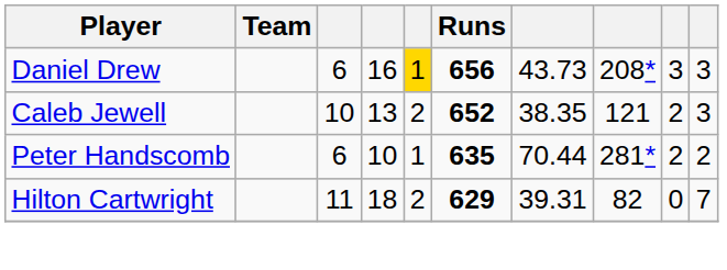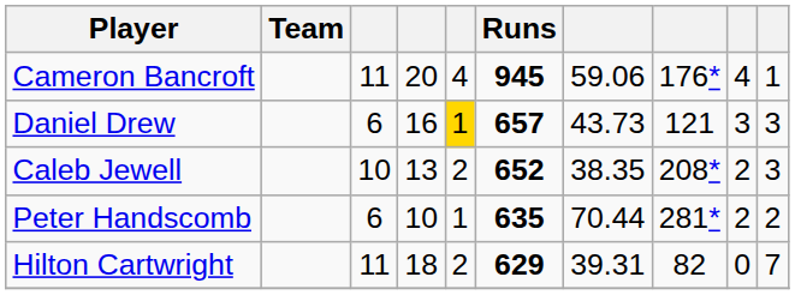+ row: Cameron Bancroft | 11 | 20 | 4 | 945 | 59.06 | 176* | 4 | 1
Daniel Drew | Runs: 656 -> 657
Daniel Drew | column 8: 208* -> 121
Caleb Jewell | column 8: 121 -> 208*
